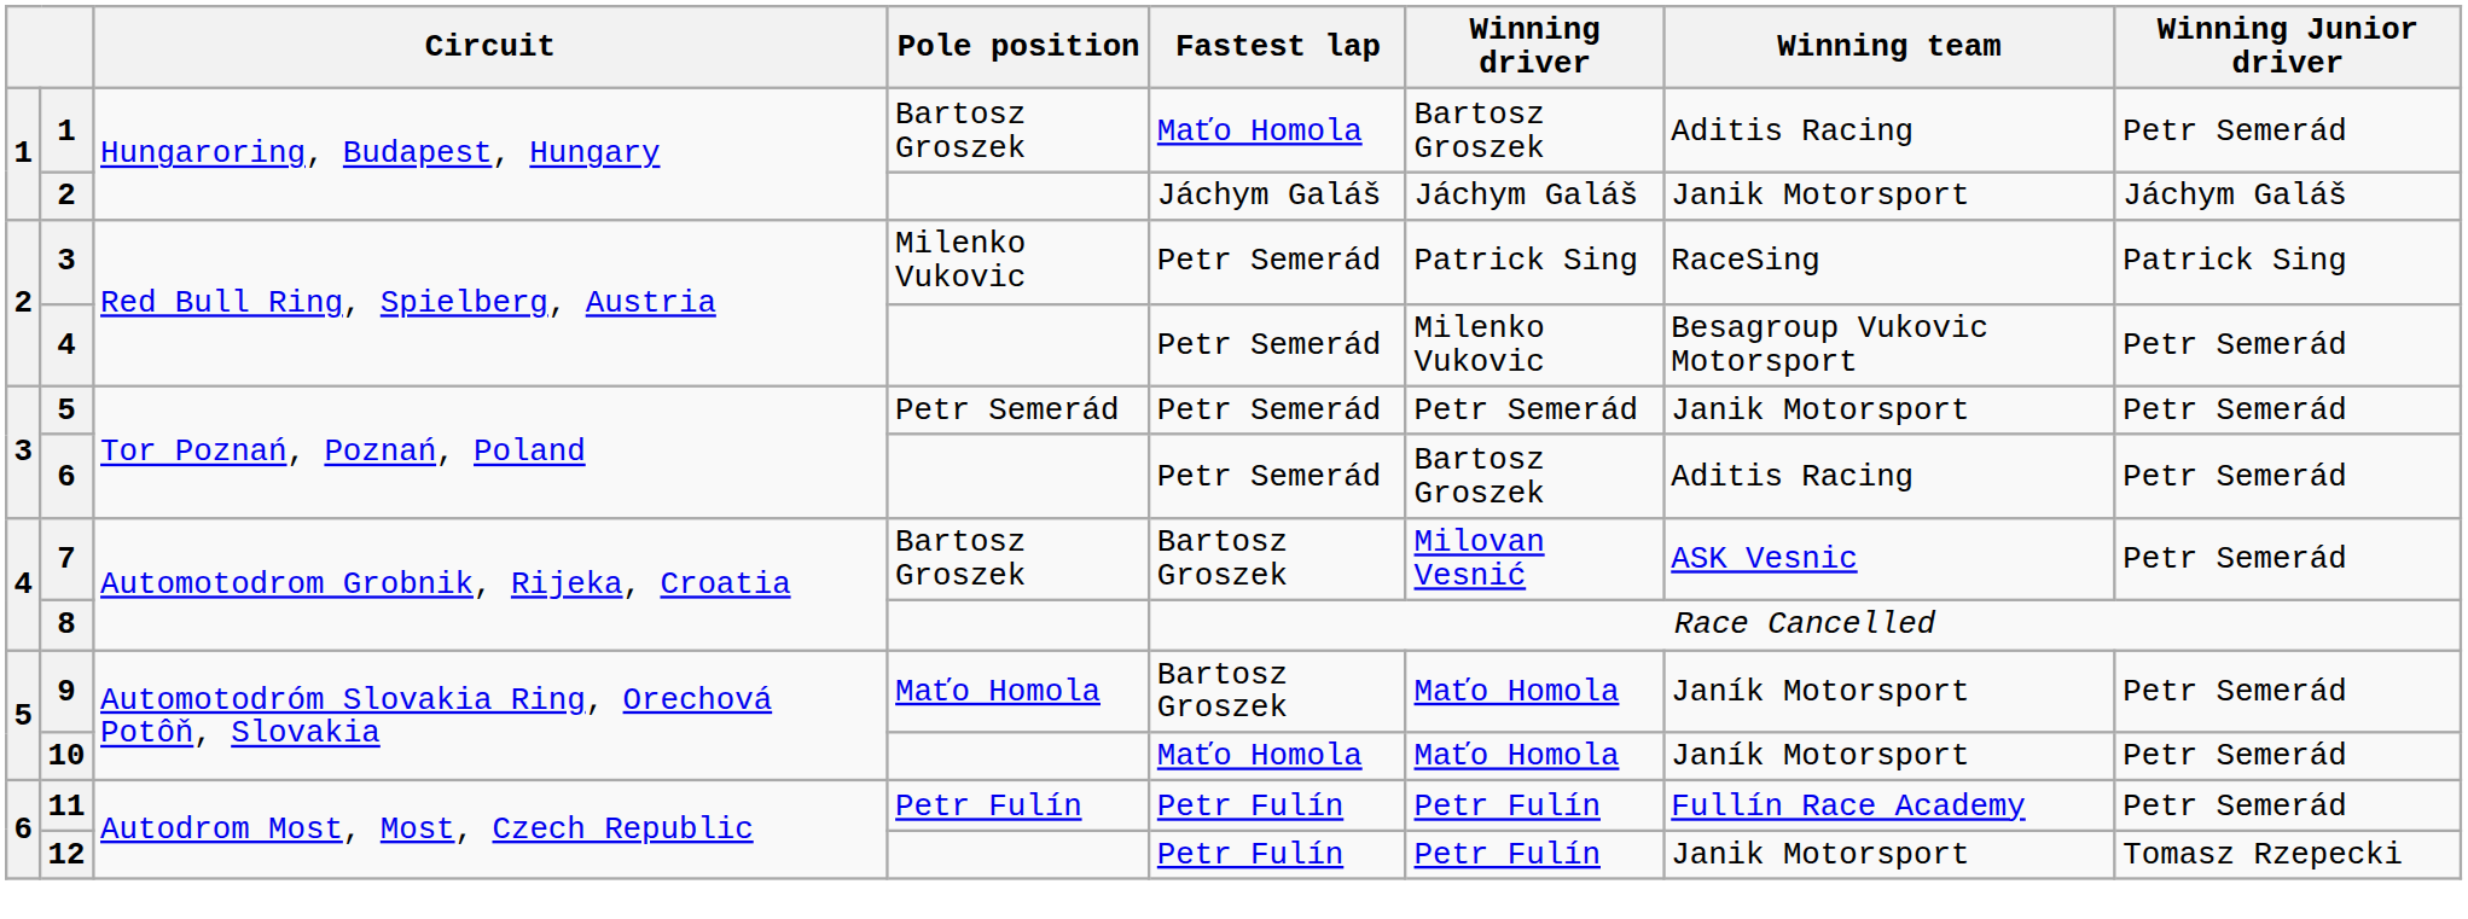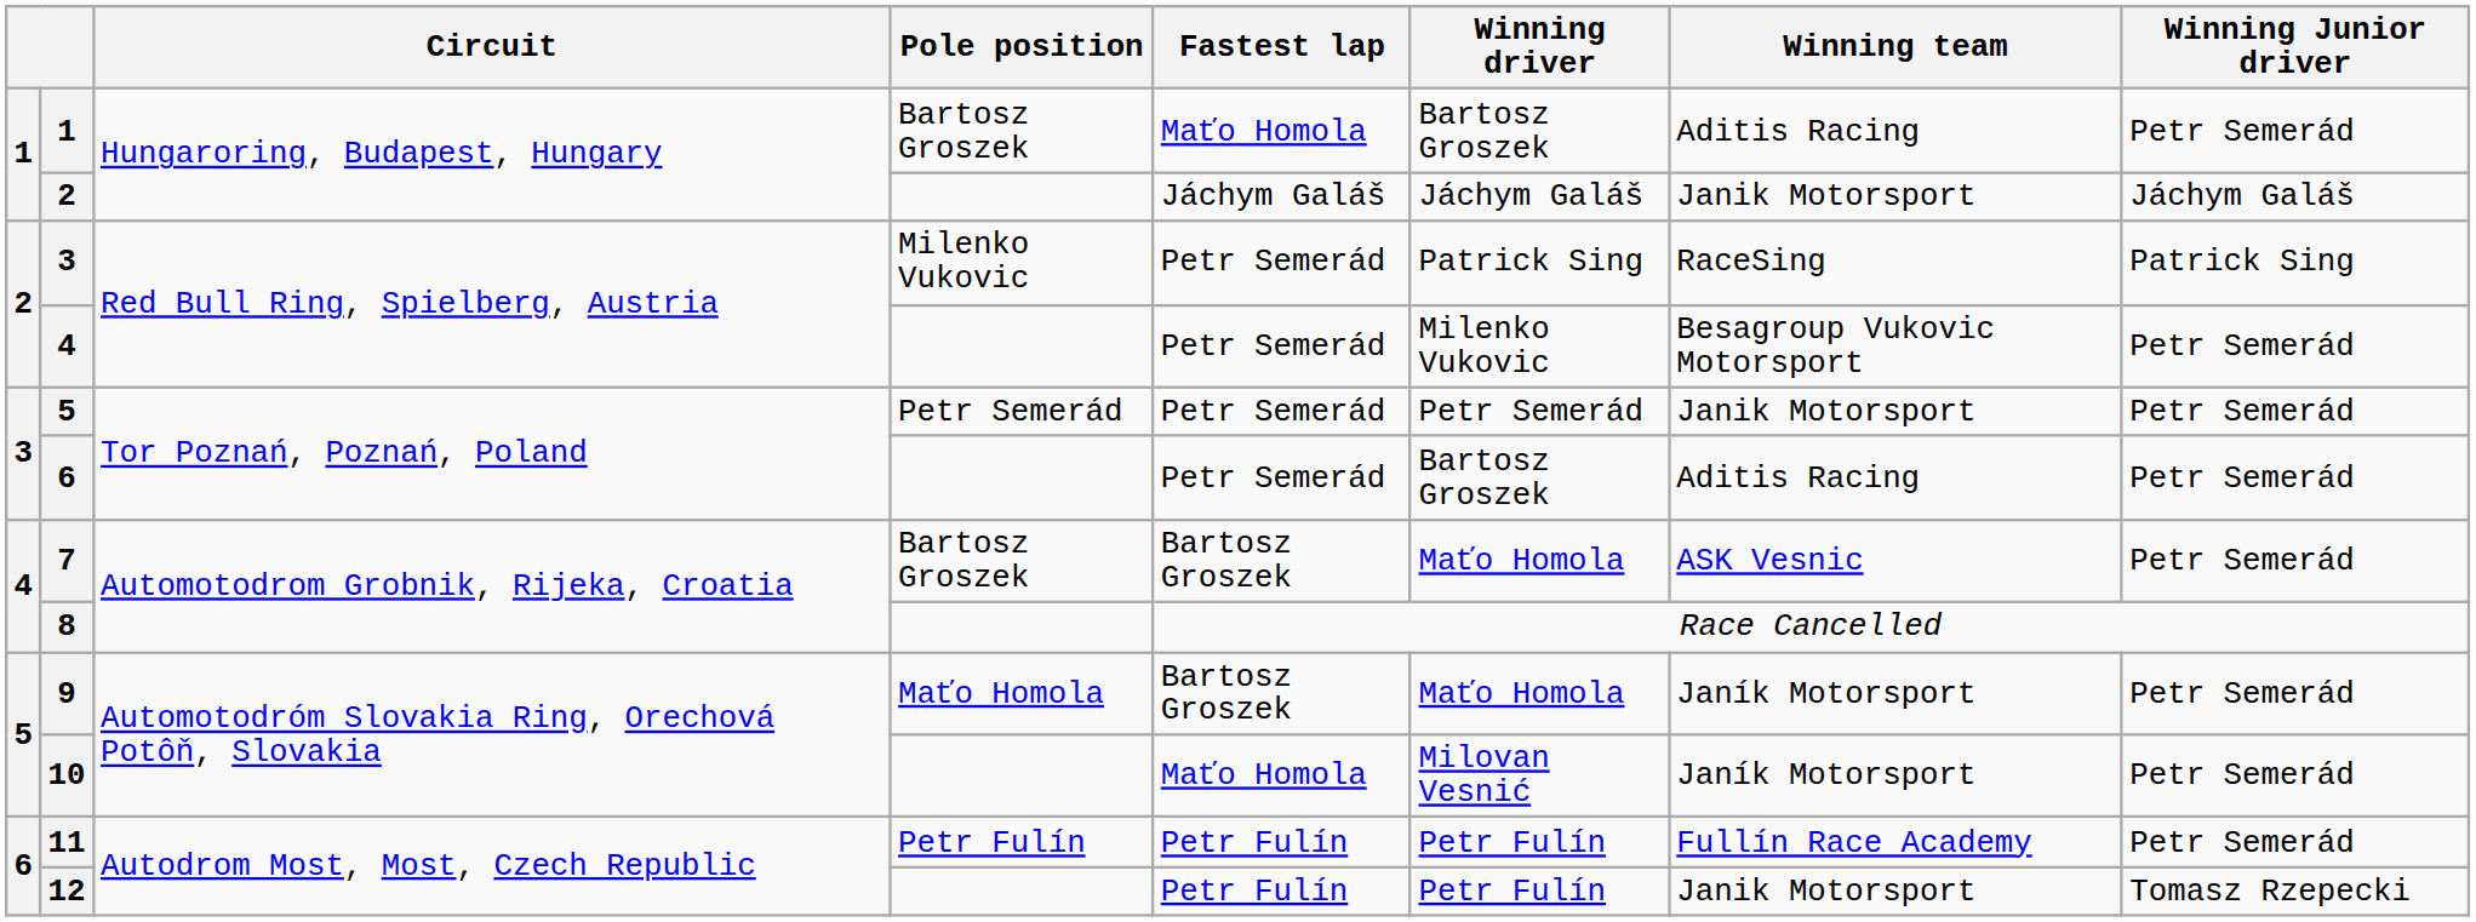7 | Winning driver: Milovan Vesnić -> Maťo Homola
10 | Winning driver: Maťo Homola -> Milovan Vesnić
